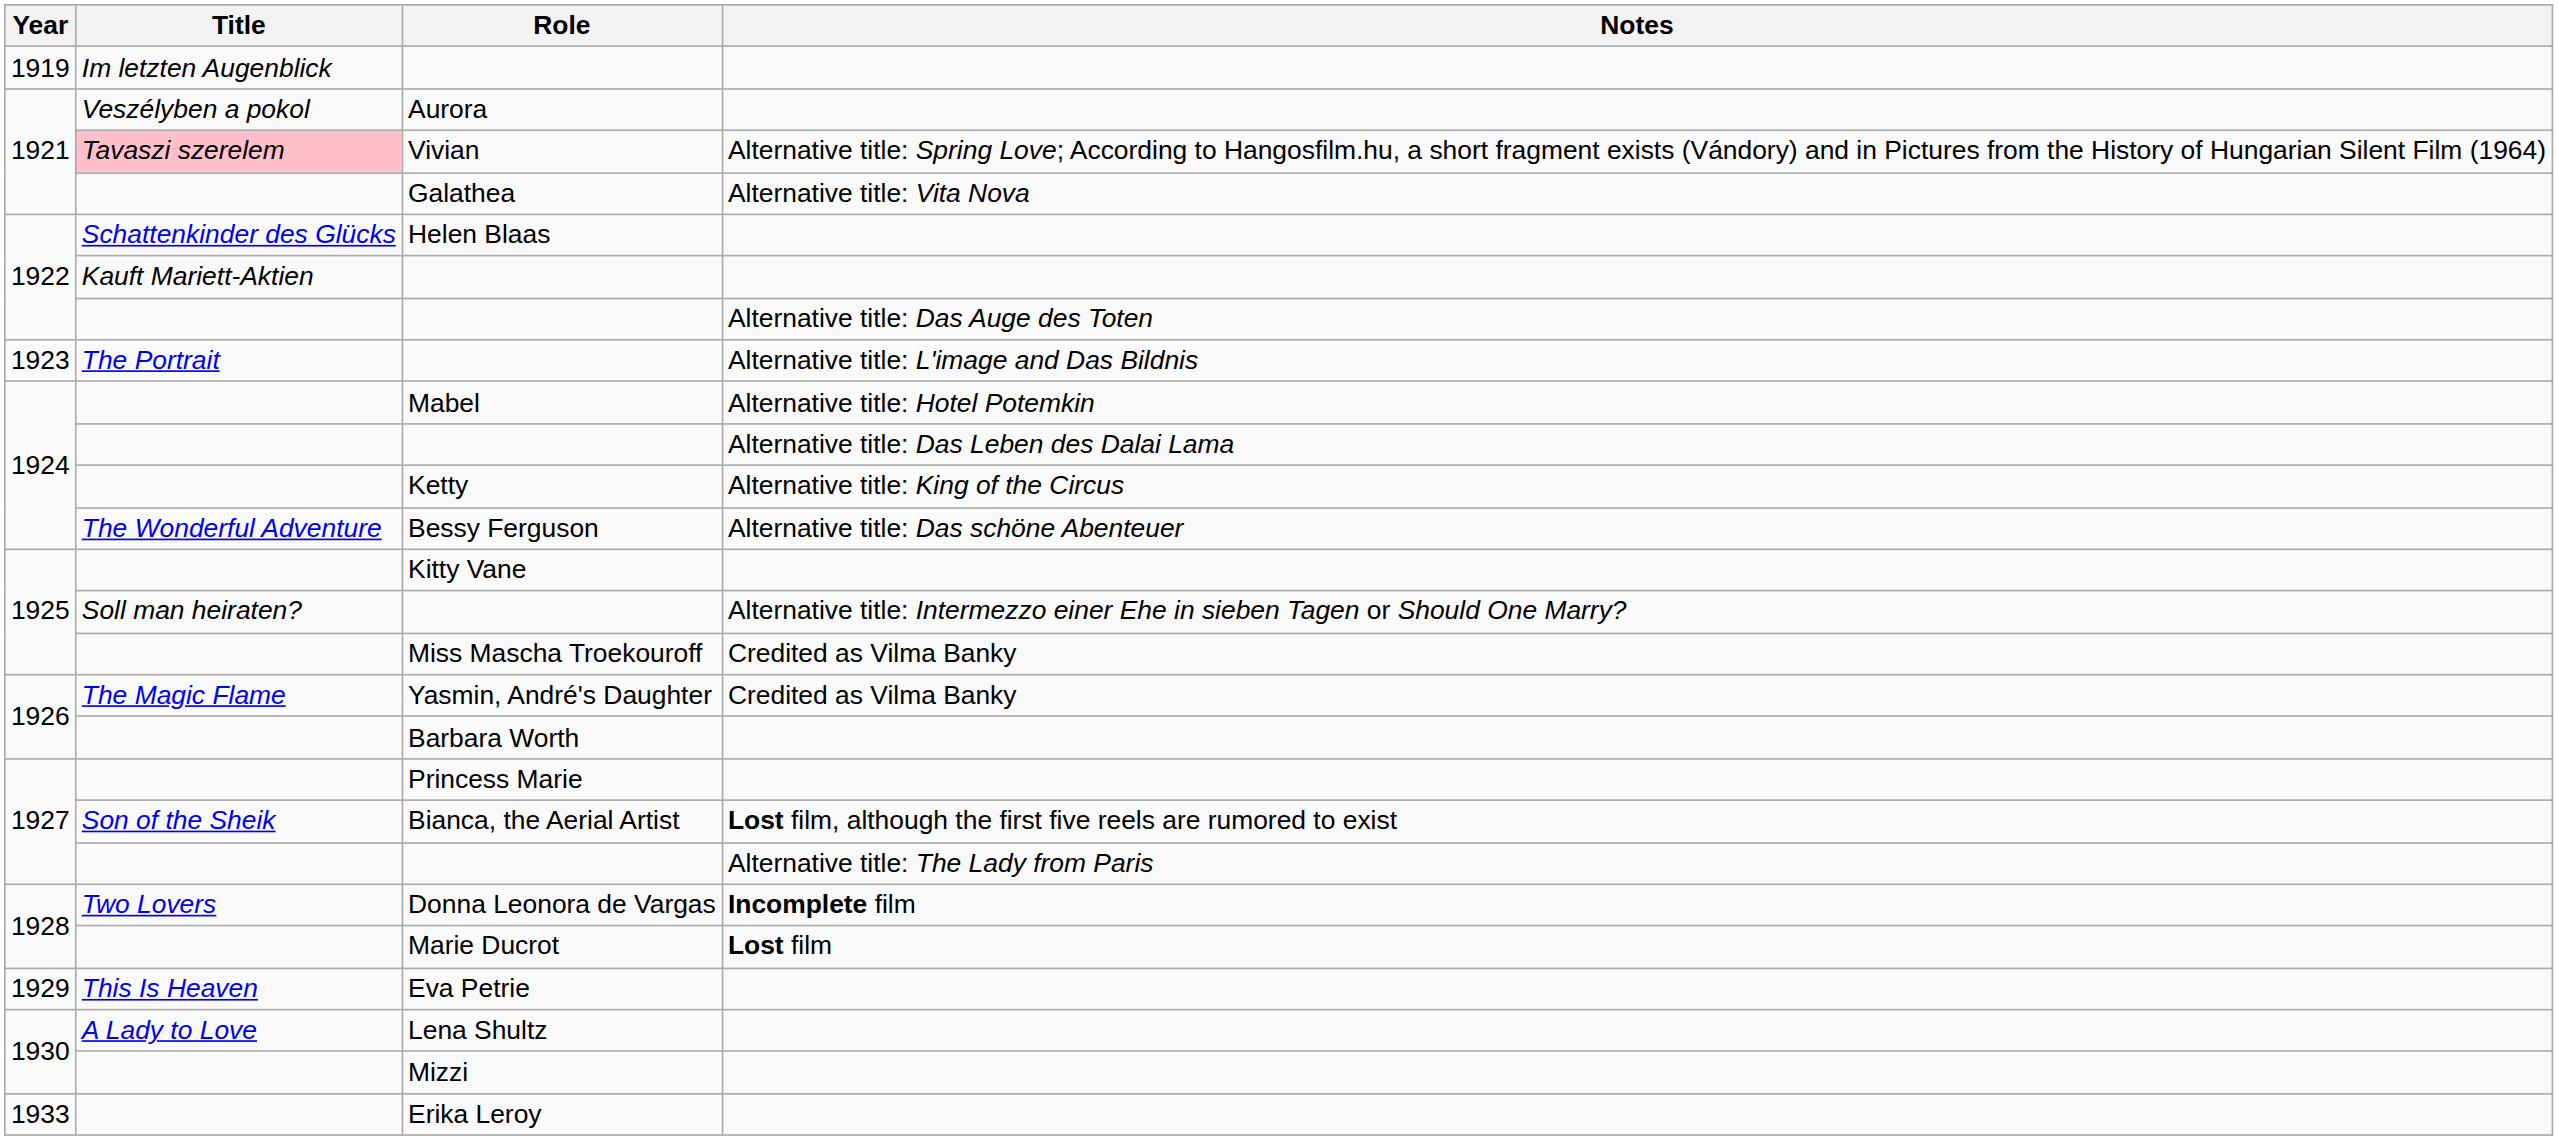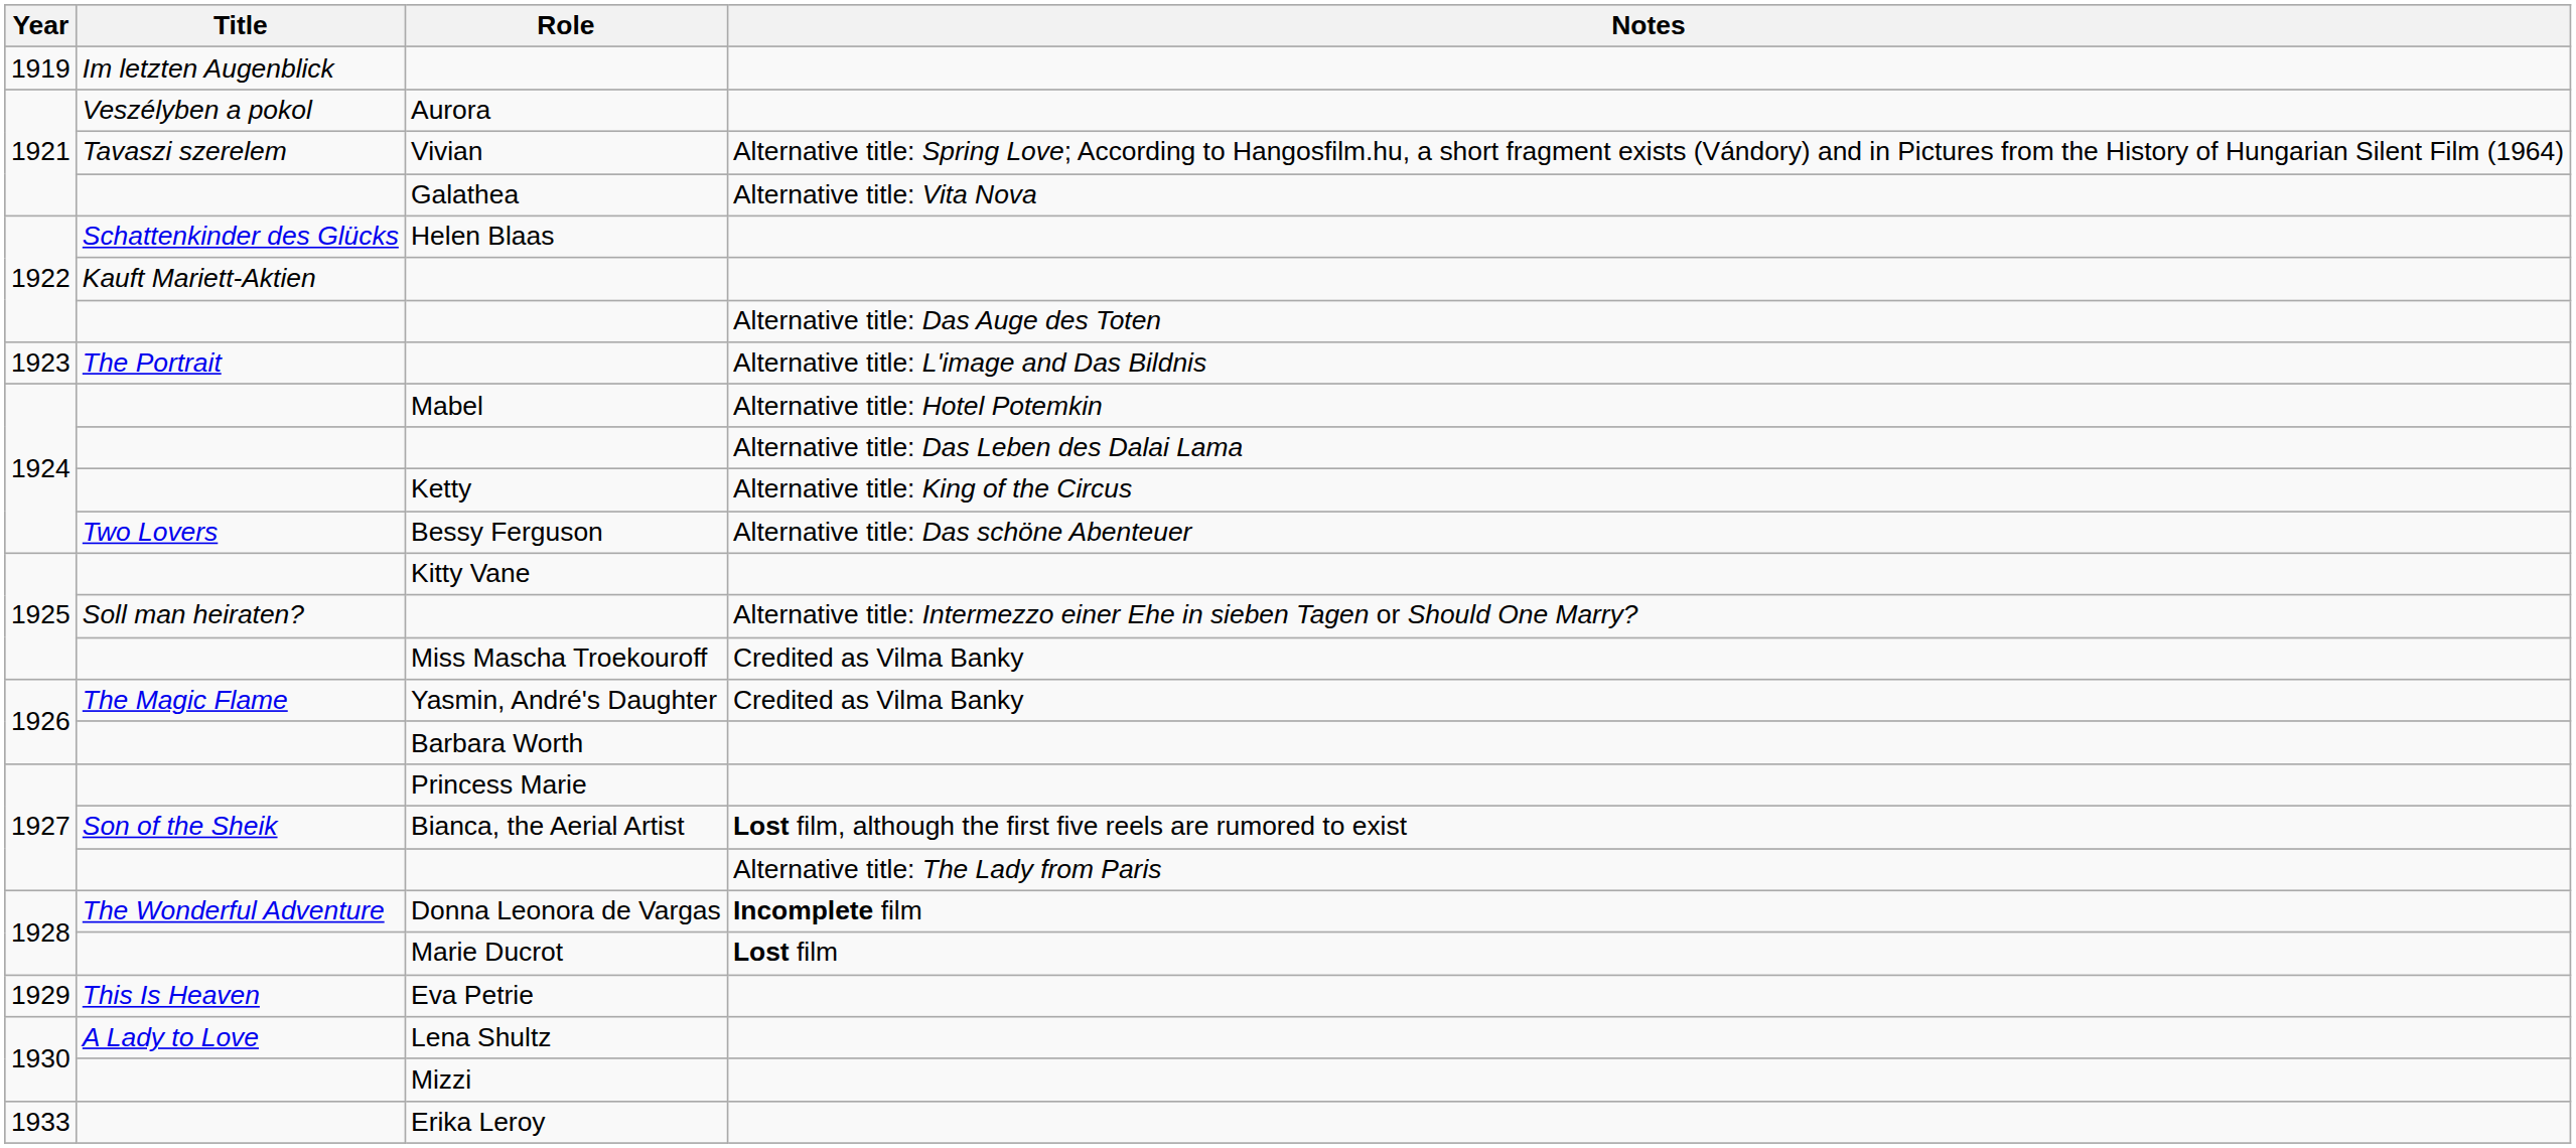Vivian | Title: pink background -> no background
Bessy Ferguson | Title: The Wonderful Adventure -> Two Lovers
Donna Leonora de Vargas | Title: Two Lovers -> The Wonderful Adventure
